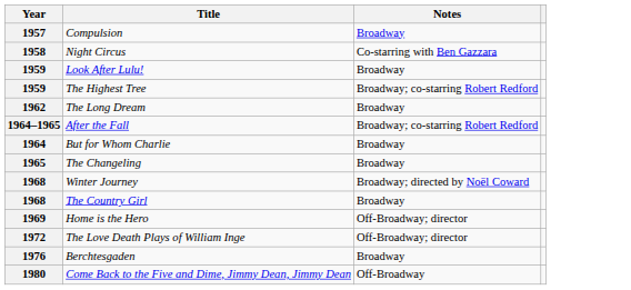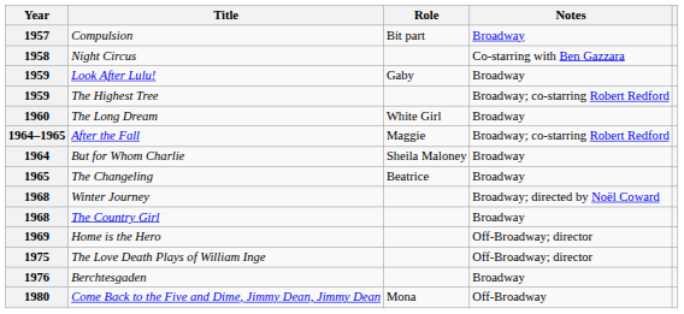+ column: Role | Bit part | Gaby | White Girl | Maggie | Sheila Maloney | Beatrice | Mona
The Long Dream | Year: 1962 -> 1960
The Love Death Plays of William Inge | Year: 1972 -> 1975
